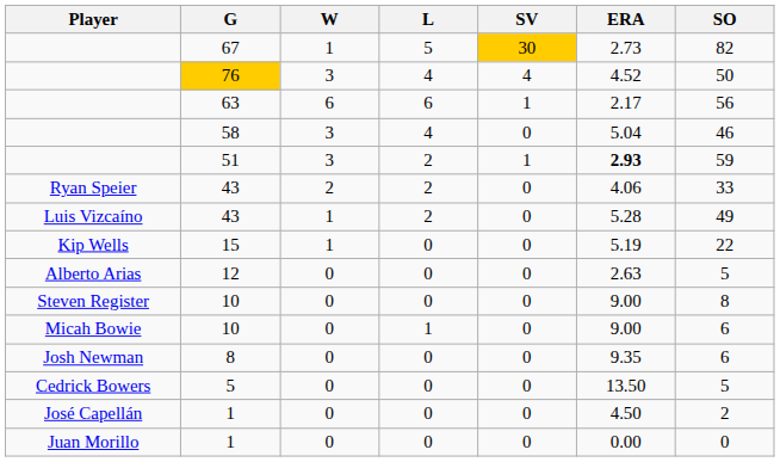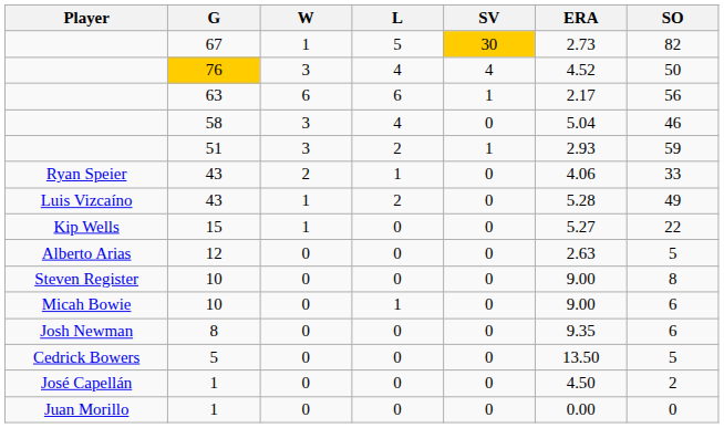51 | ERA: bold -> normal
Ryan Speier / 43 | L: 2 -> 1
15 | ERA: 5.19 -> 5.27
